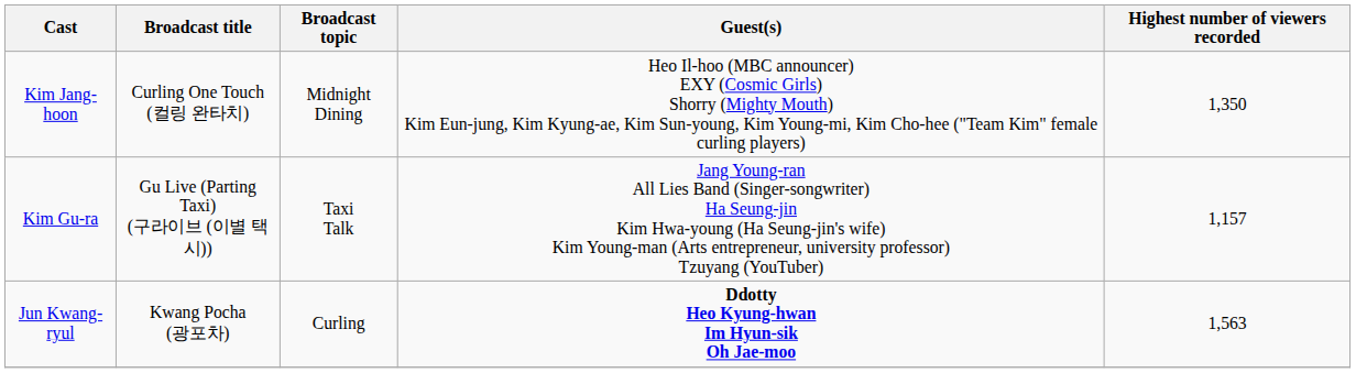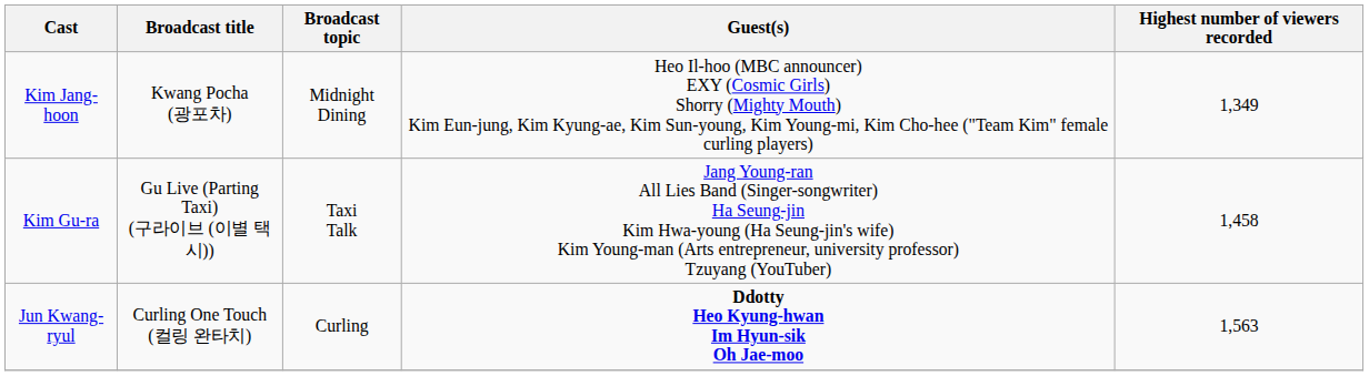Kim Jang-hoon | Broadcast title: Curling One Touch (컬링 완타치) -> Kwang Pocha (광포차)
Kim Jang-hoon | Highest number of viewers recorded: 1,350 -> 1,349
Kim Gu-ra | Highest number of viewers recorded: 1,157 -> 1,458
Jun Kwang-ryul | Broadcast title: Kwang Pocha (광포차) -> Curling One Touch (컬링 완타치)
